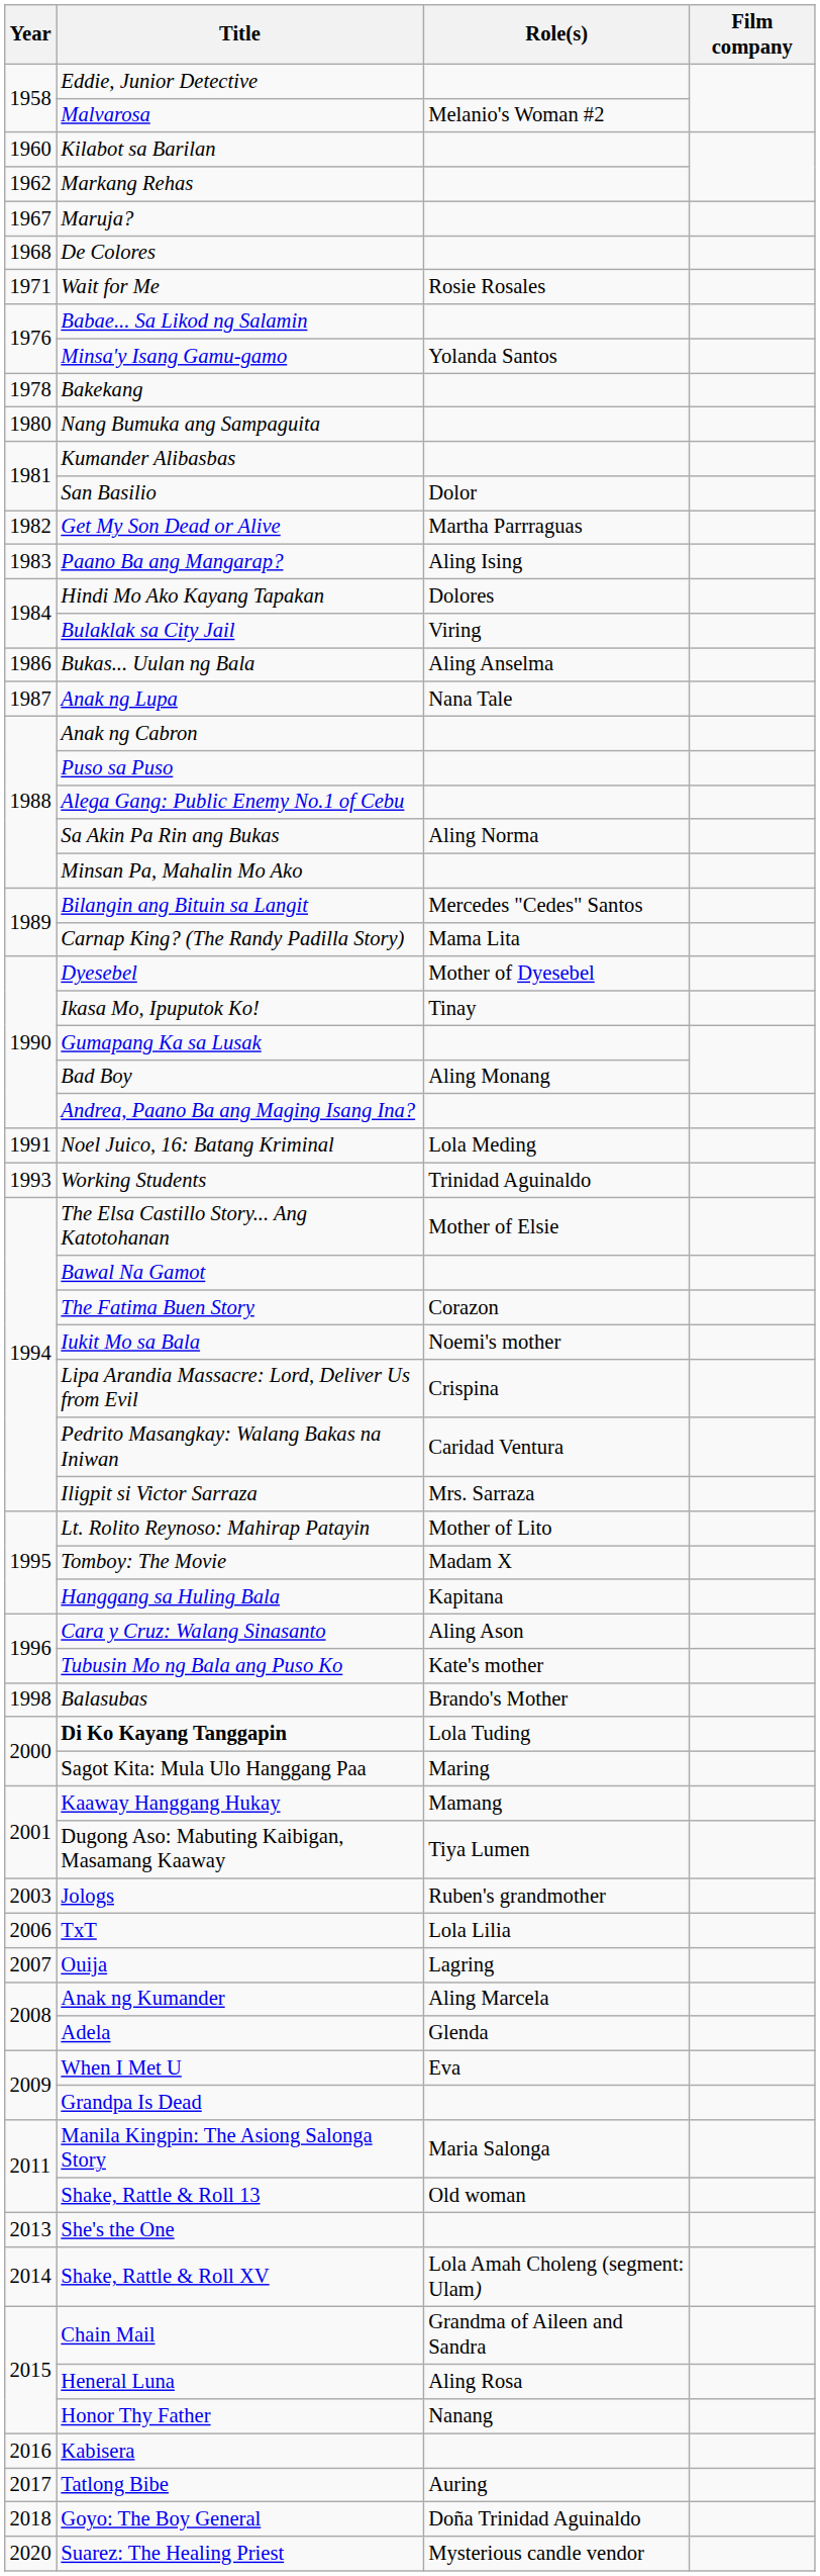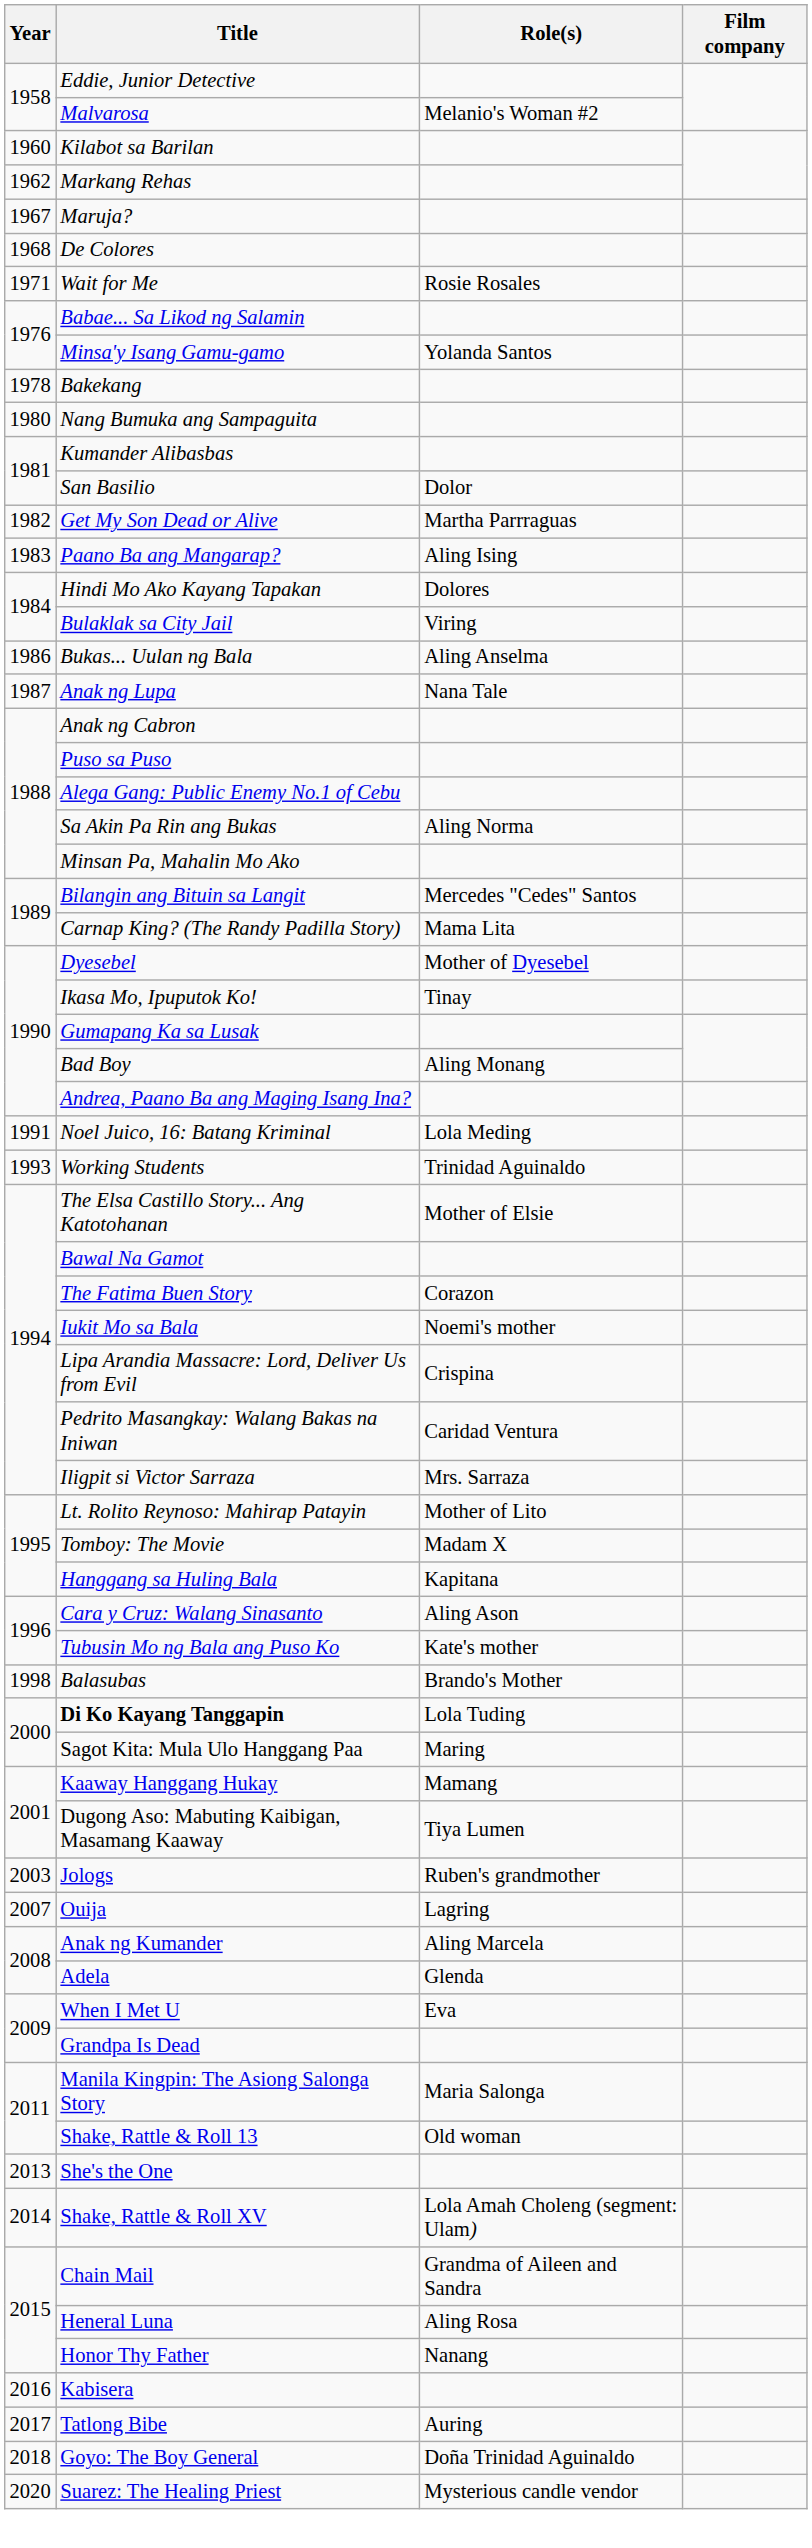- row: 2006 | TxT | Lola Lilia
